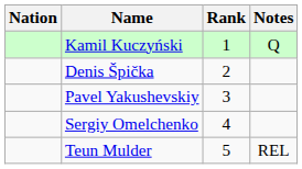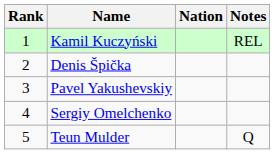columns swapped: Rank <-> Nation
Kamil Kuczyński | Notes: Q -> REL
Teun Mulder | Notes: REL -> Q
